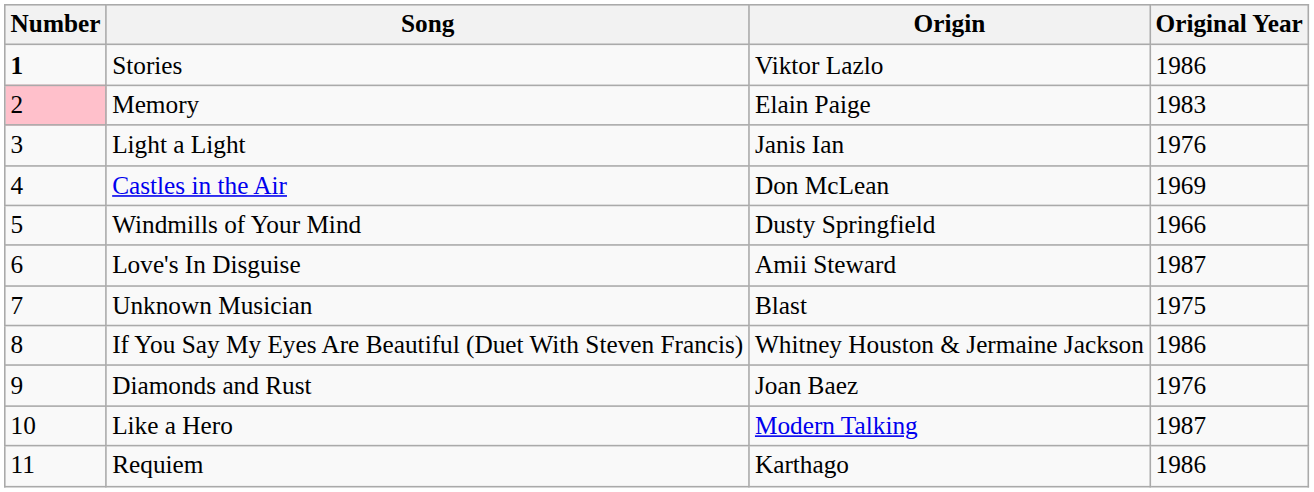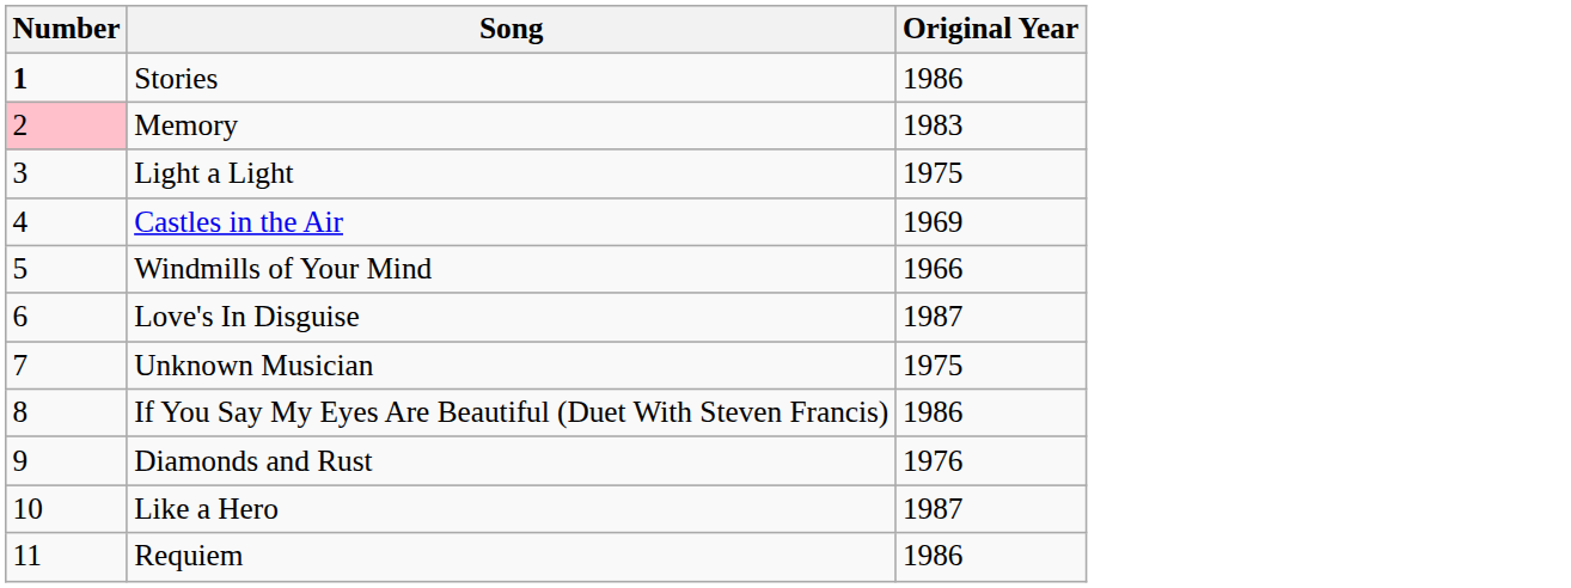- column: Origin | Viktor Lazlo | Elain Paige | Janis Ian | Don McLean | Dusty Springfield | Amii Steward | Blast | Whitney Houston & Jermaine Jackson | Joan Baez | Modern Talking | Karthago
Light a Light | Original Year: 1976 -> 1975
